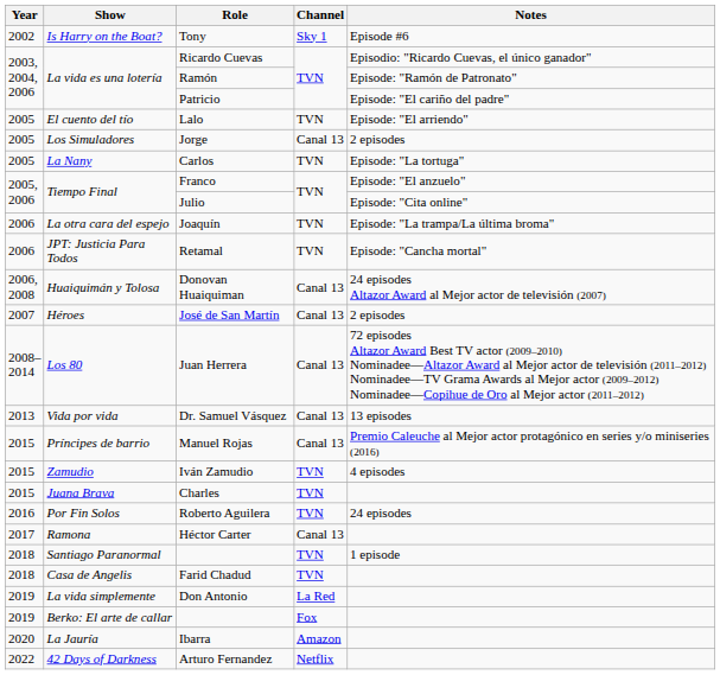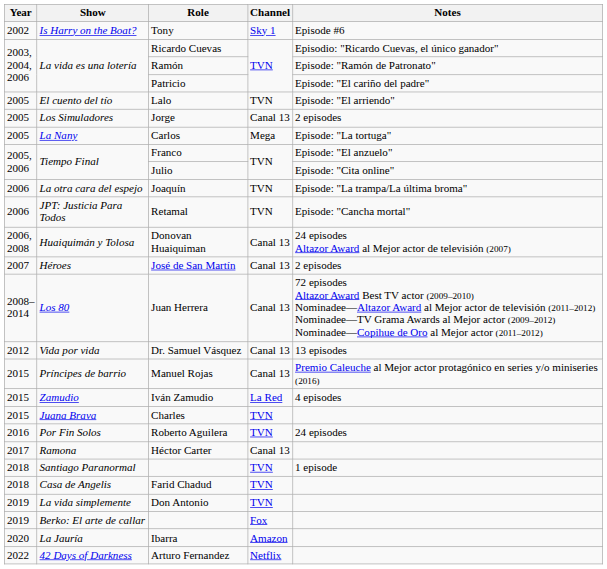Carlos | Channel: TVN -> Mega
Dr. Samuel Vásquez | Year: 2013 -> 2012
Iván Zamudio | Channel: TVN -> La Red
Don Antonio | Channel: La Red -> TVN
